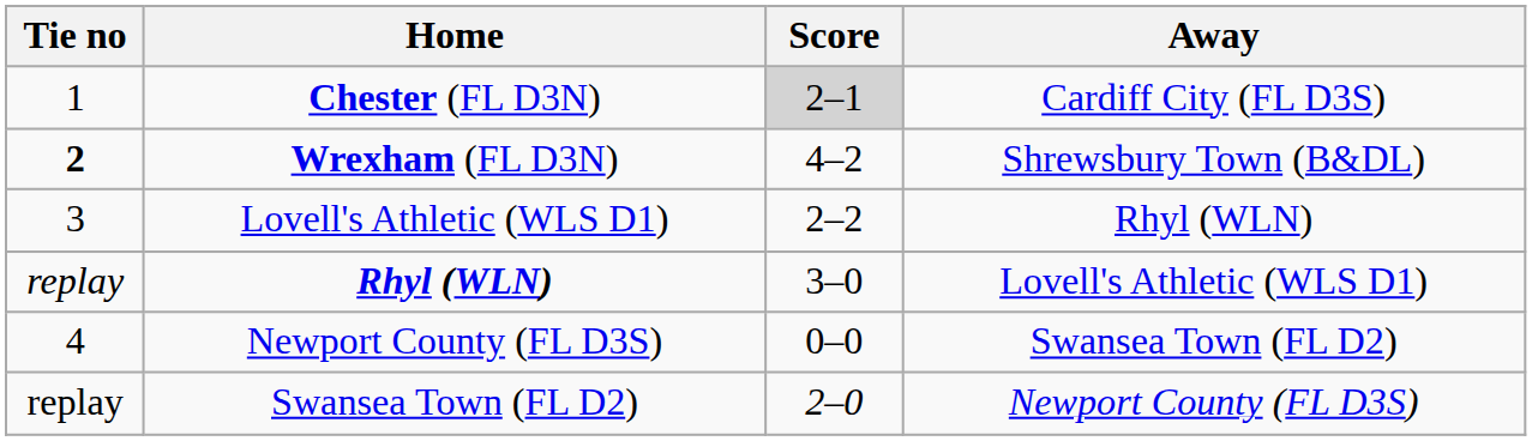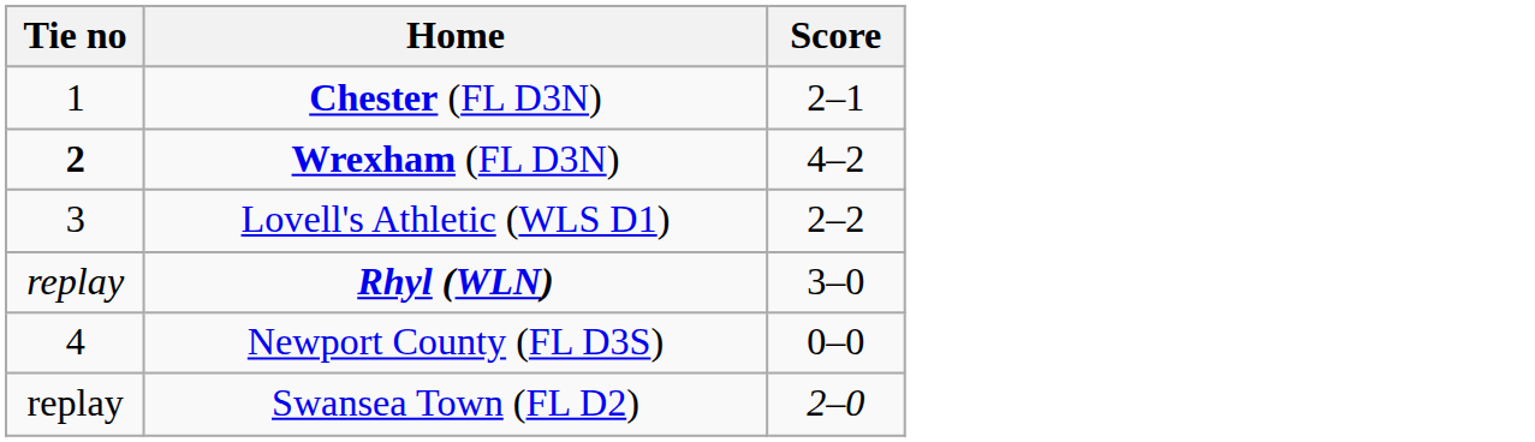- column: Away | Cardiff City (FL D3S) | Shrewsbury Town (B&DL) | Rhyl (WLN) | Lovell's Athletic (WLS D1) | Swansea Town (FL D2) | Newport County (FL D3S)
Chester (FL D3N) | Score: lightgrey background -> no background
